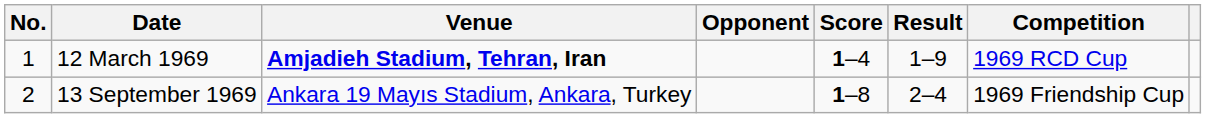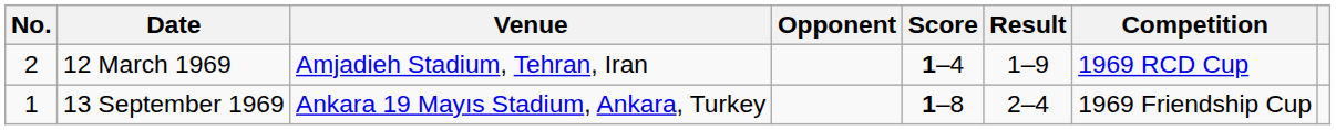12 March 1969 | No.: 1 -> 2
12 March 1969 | Venue: bold -> normal
13 September 1969 | No.: 2 -> 1
